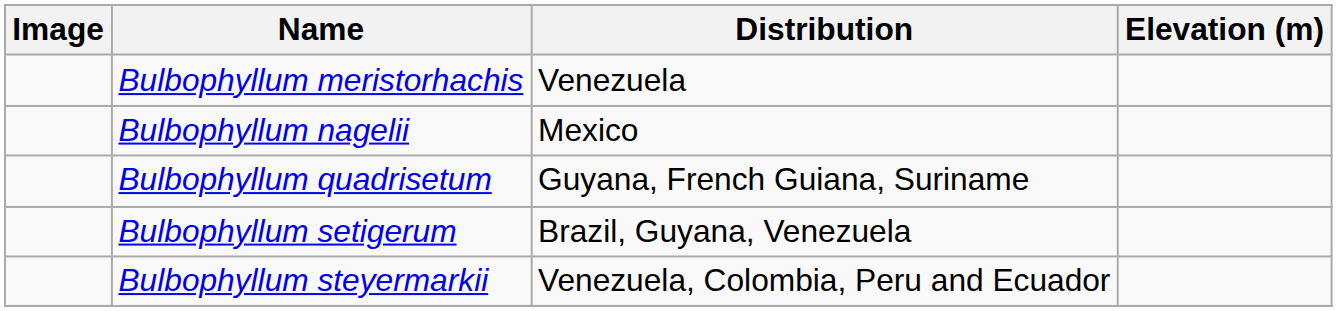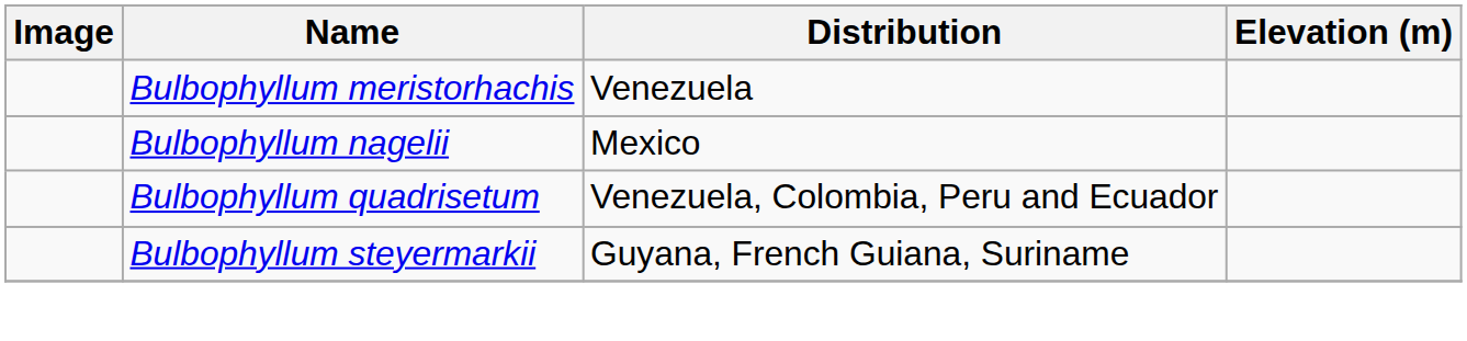Bulbophyllum quadrisetum | Distribution: Guyana, French Guiana, Suriname -> Venezuela, Colombia, Peru and Ecuador
- row: Bulbophyllum setigerum | Brazil, Guyana, Venezuela
Bulbophyllum steyermarkii | Distribution: Venezuela, Colombia, Peru and Ecuador -> Guyana, French Guiana, Suriname
